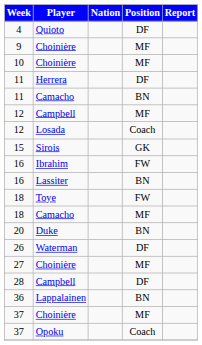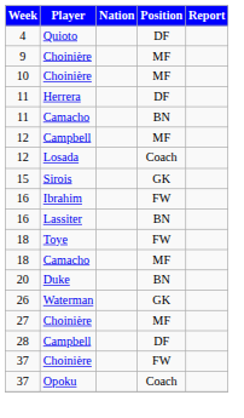26 | Position: DF -> GK
- row: 36 | Lappalainen | BN
37 / Choinière | Position: MF -> FW
